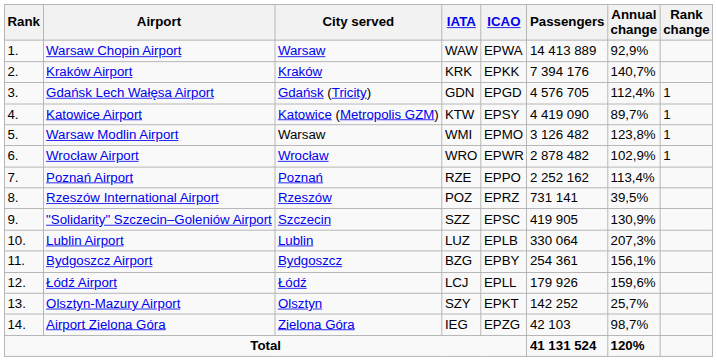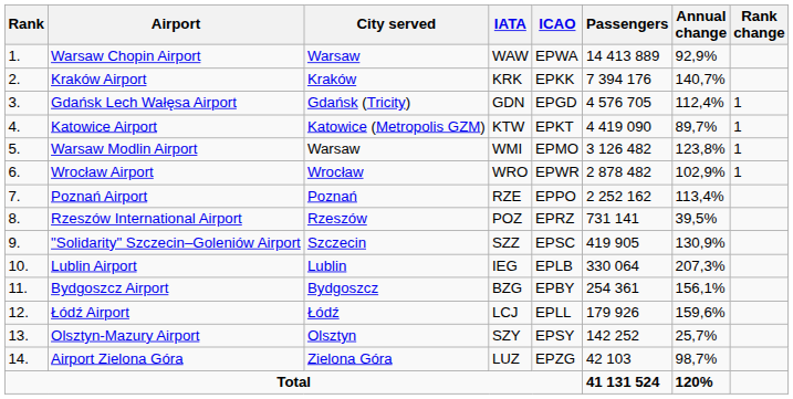Katowice Airport | ICAO: EPSY -> EPKT
Lublin Airport | IATA: LUZ -> IEG
Olsztyn-Mazury Airport | ICAO: EPKT -> EPSY
Airport Zielona Góra | IATA: IEG -> LUZ
